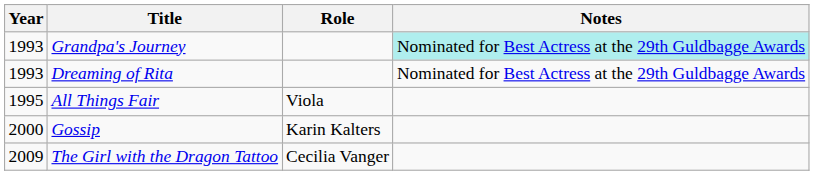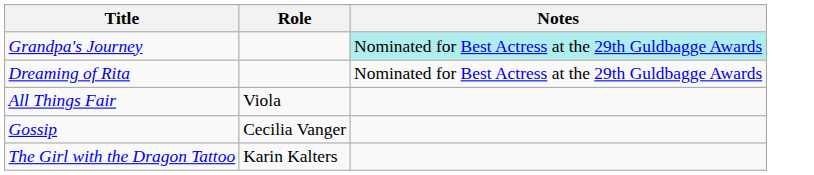- column: Year | 1993 | 1993 | 1995 | 2000 | 2009
Gossip | Role: Karin Kalters -> Cecilia Vanger
The Girl with the Dragon Tattoo | Role: Cecilia Vanger -> Karin Kalters
